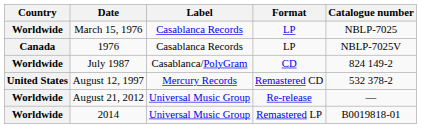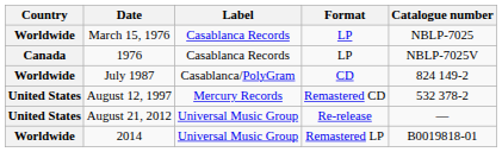August 21, 2012 | Country: Worldwide -> United States
